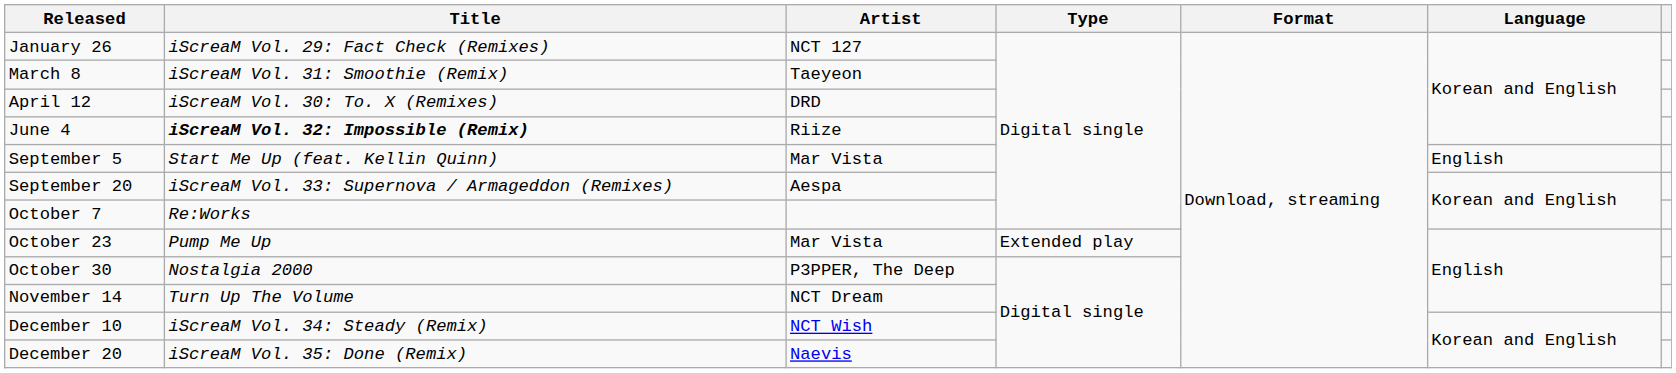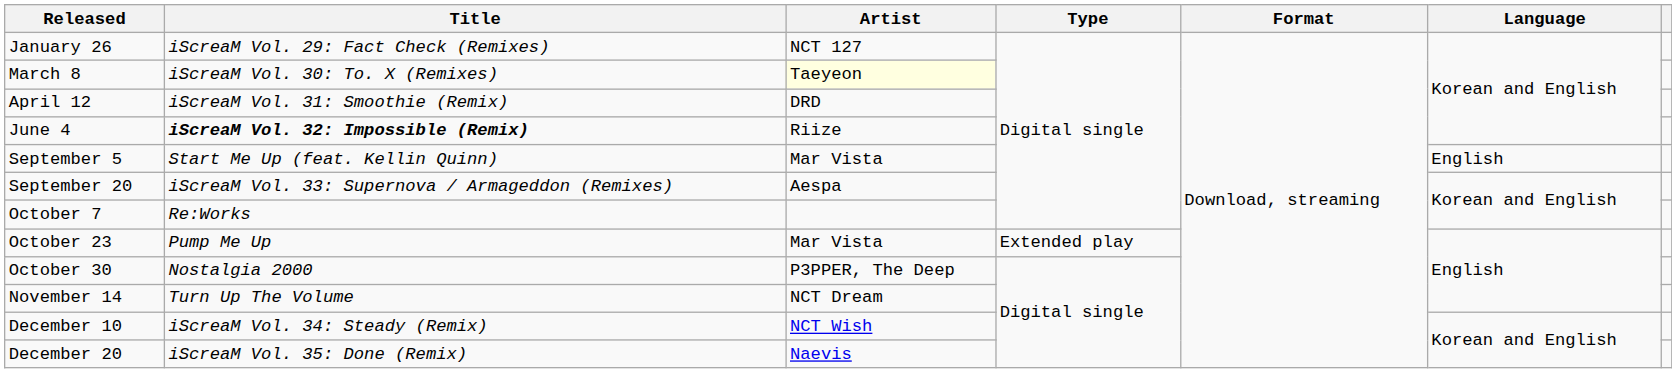March 8 | Title: iScreaM Vol. 31: Smoothie (Remix) -> iScreaM Vol. 30: To. X (Remixes)
March 8 | Artist: no background -> lightyellow background
April 12 | Title: iScreaM Vol. 30: To. X (Remixes) -> iScreaM Vol. 31: Smoothie (Remix)
